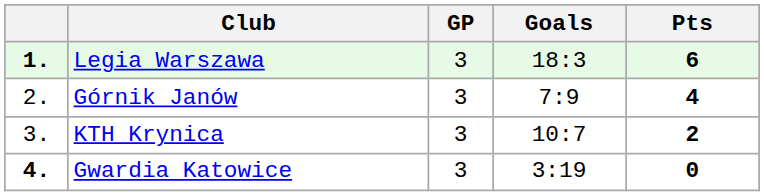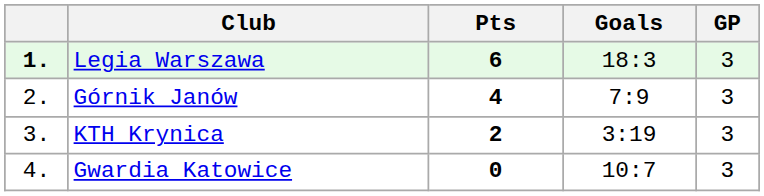columns swapped: GP <-> Pts
KTH Krynica | Goals: 10:7 -> 3:19
Gwardia Katowice | column 1: bold -> normal
Gwardia Katowice | Goals: 3:19 -> 10:7
